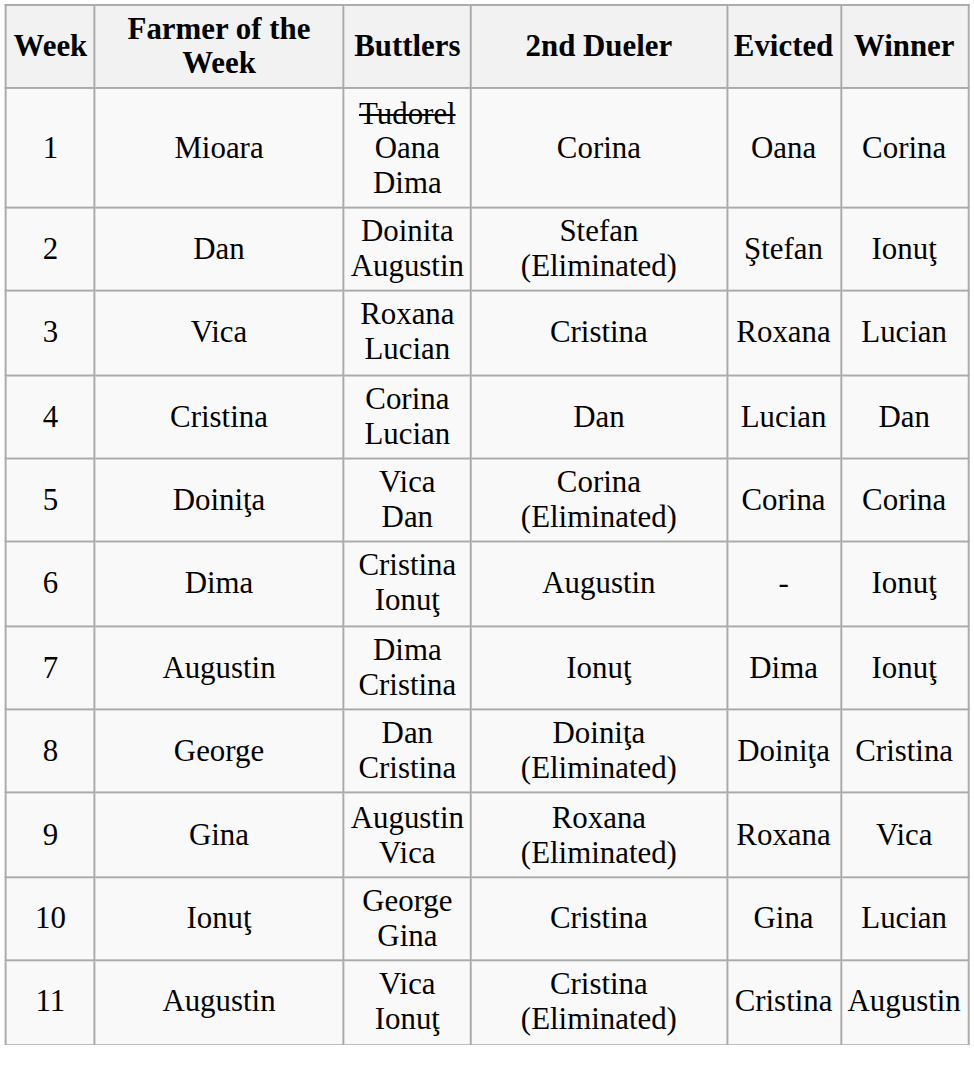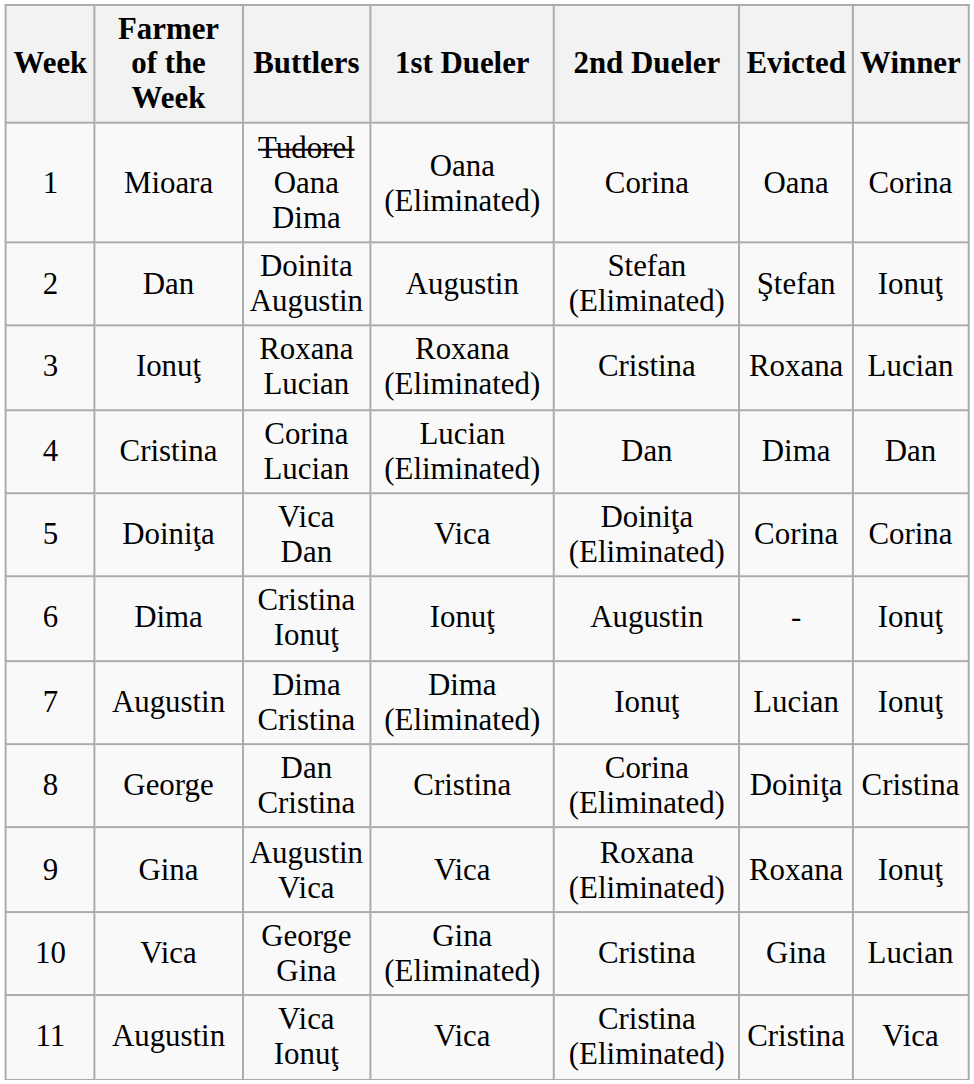+ column: 1st Dueler | Oana (Eliminated) | Augustin | Roxana (Eliminated) | Lucian (Eliminated) | Vica | Ionuţ | Dima (Eliminated) | Cristina | Vica | Gina (Eliminated) | Vica
Roxana Lucian | Farmer of the Week: Vica -> Ionuţ
Corina Lucian | Evicted: Lucian -> Dima
Vica Dan | 2nd Dueler: Corina (Eliminated) -> Doiniţa (Eliminated)
Dima Cristina | Evicted: Dima -> Lucian
Dan Cristina | 2nd Dueler: Doiniţa (Eliminated) -> Corina (Eliminated)
Augustin Vica | Winner: Vica -> Ionuţ
George Gina | Farmer of the Week: Ionuţ -> Vica
Vica Ionuţ | Winner: Augustin -> Vica
